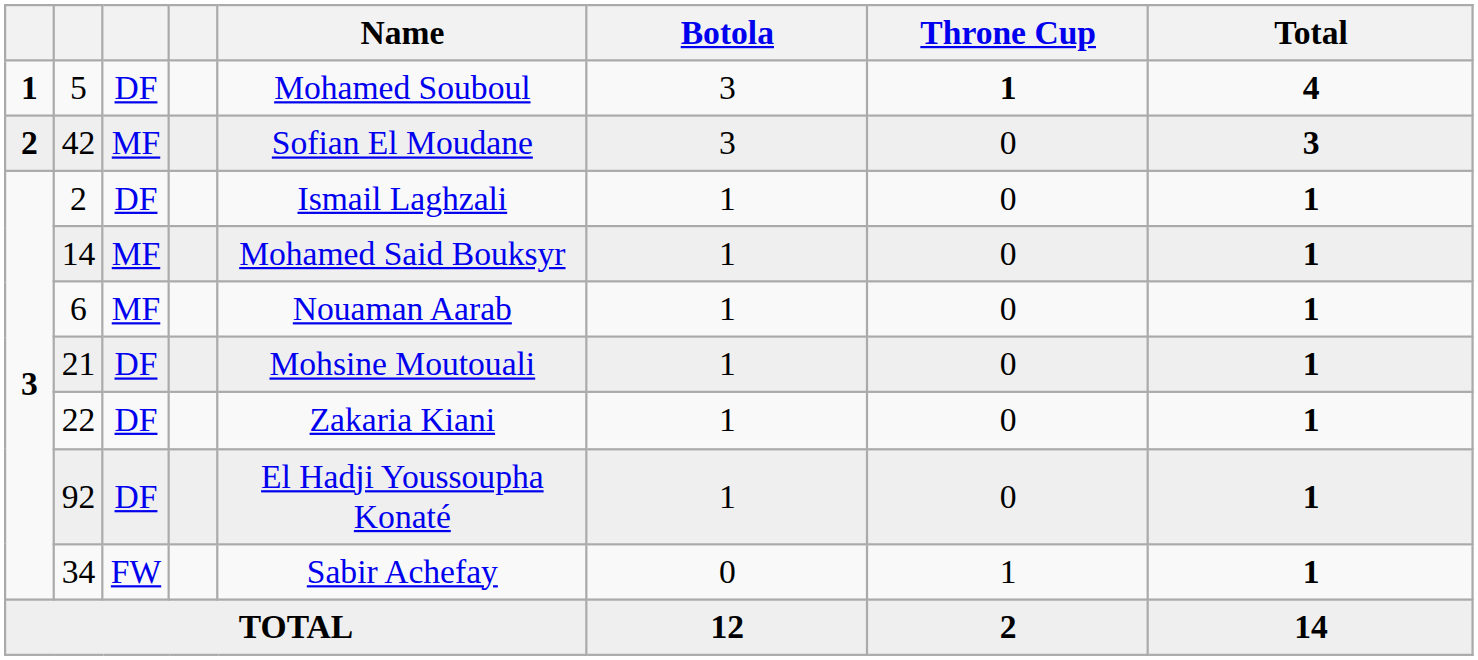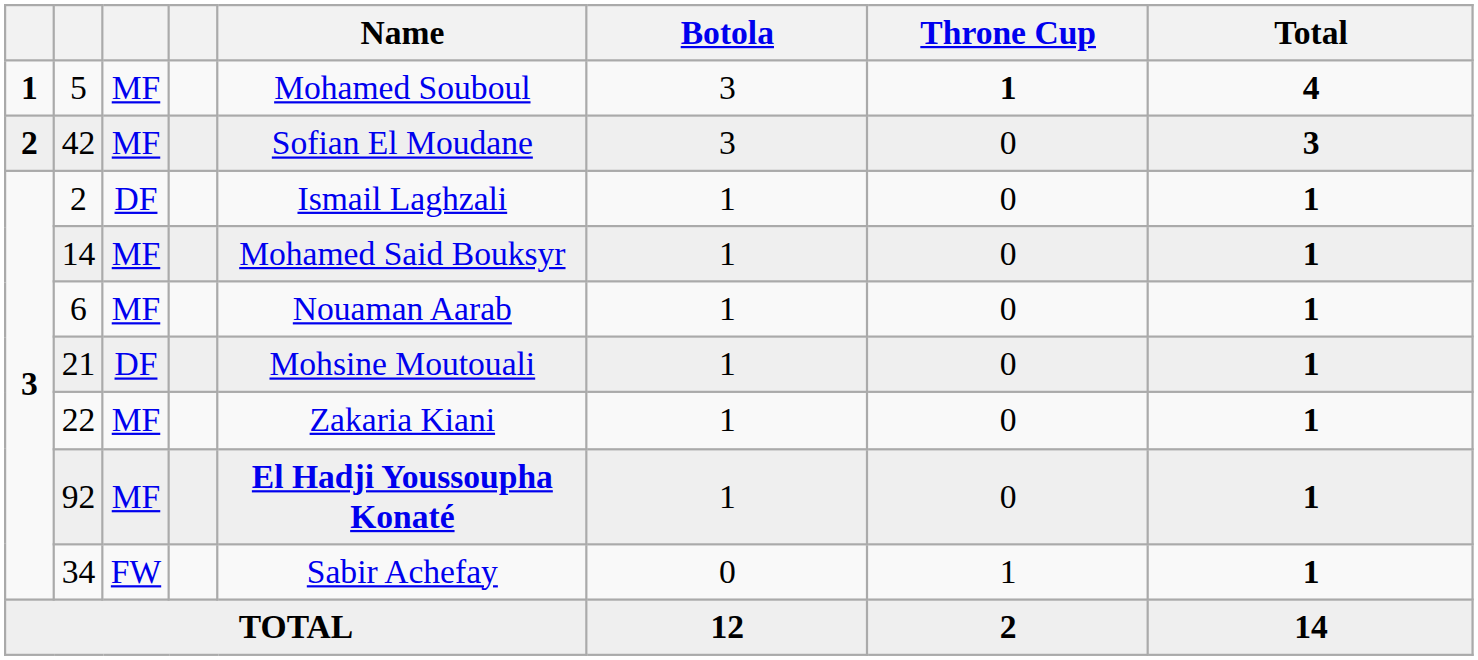5 | column 3: DF -> MF
22 | column 3: DF -> MF
92 | column 3: DF -> MF
92 | Name: normal -> bold
